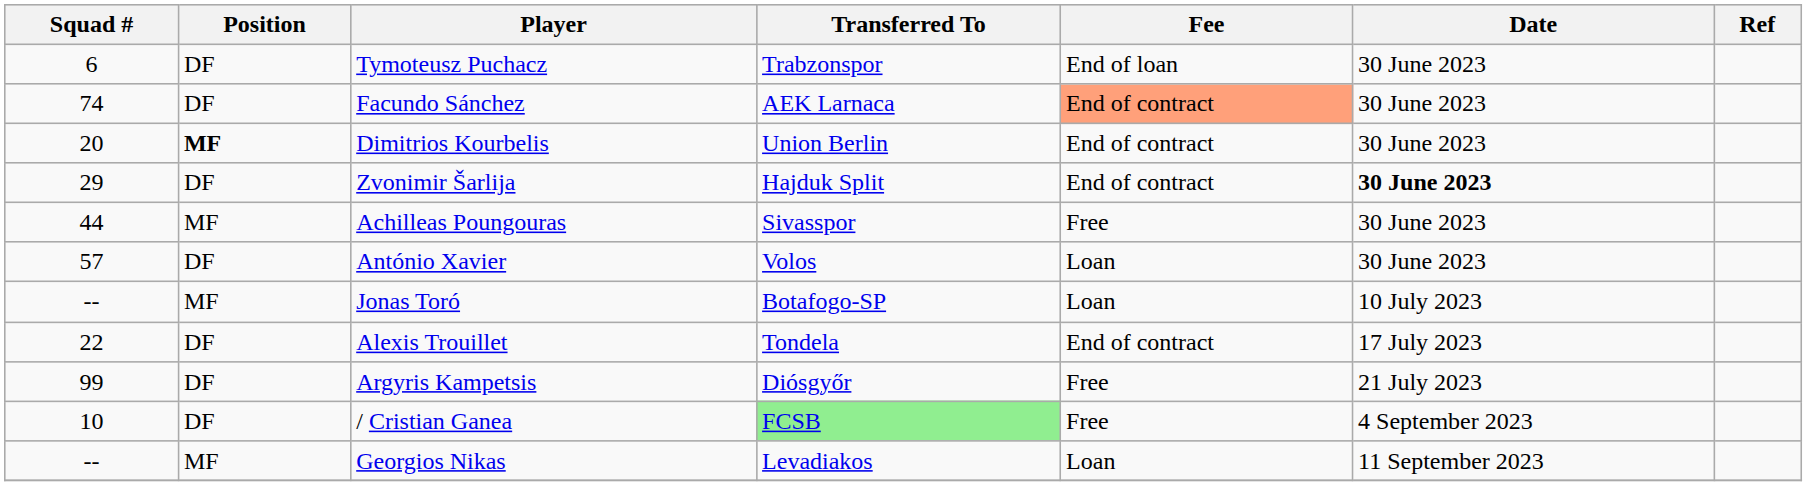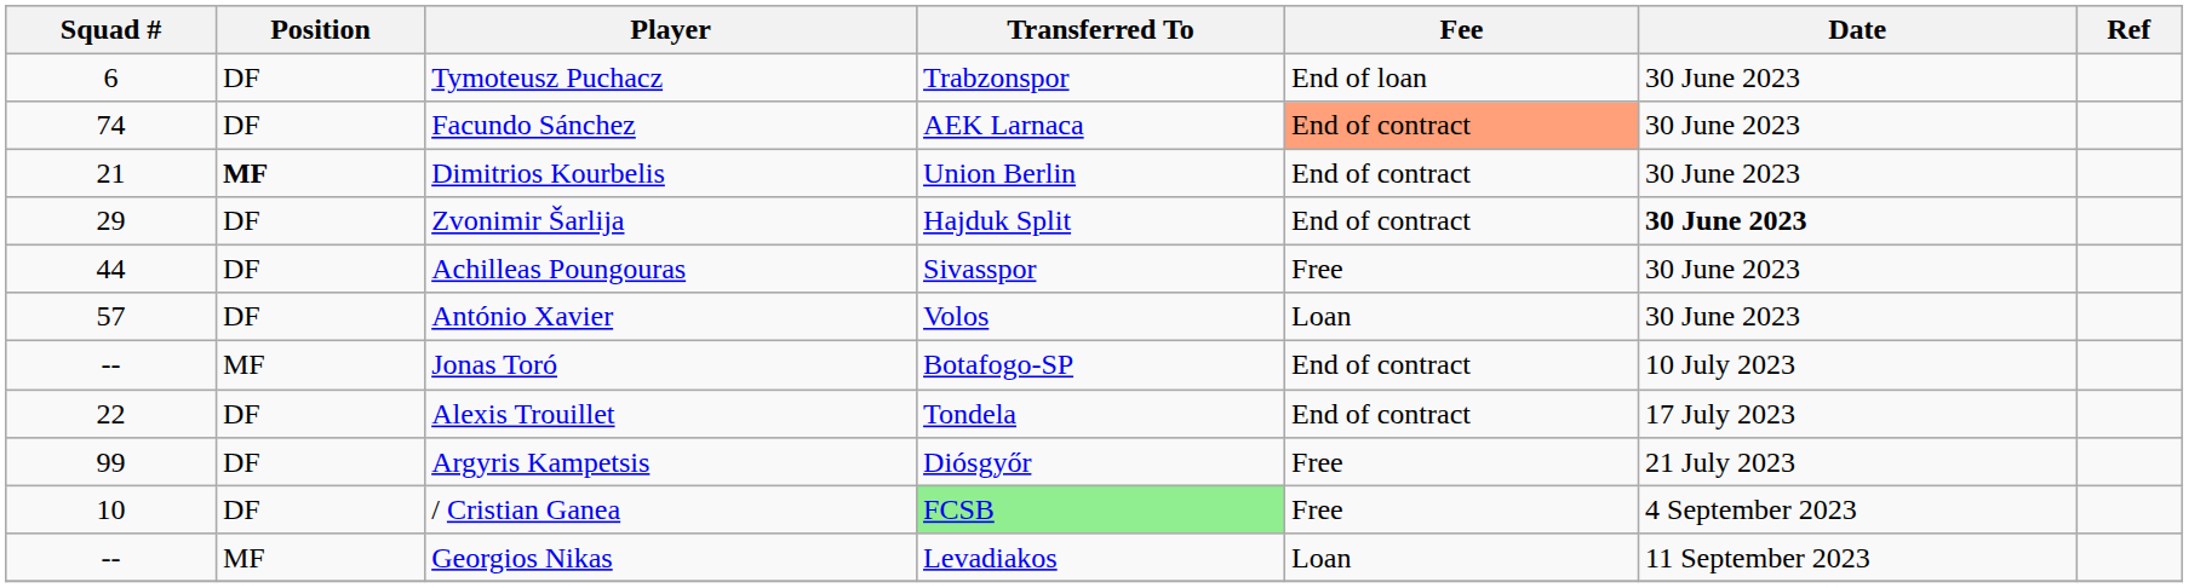Dimitrios Kourbelis | Squad #: 20 -> 21
Achilleas Poungouras | Position: MF -> DF
Jonas Toró | Fee: Loan -> End of contract
